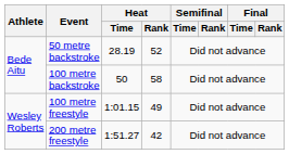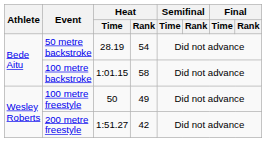50 metre backstroke | Heat / Rank: 52 -> 54
100 metre backstroke | Heat / Time: 50 -> 1:01.15
100 metre freestyle | Heat / Time: 1:01.15 -> 50
